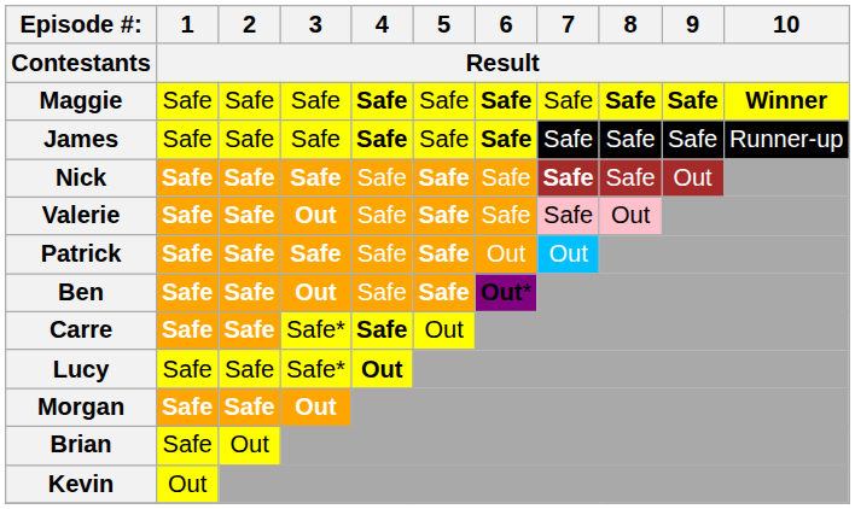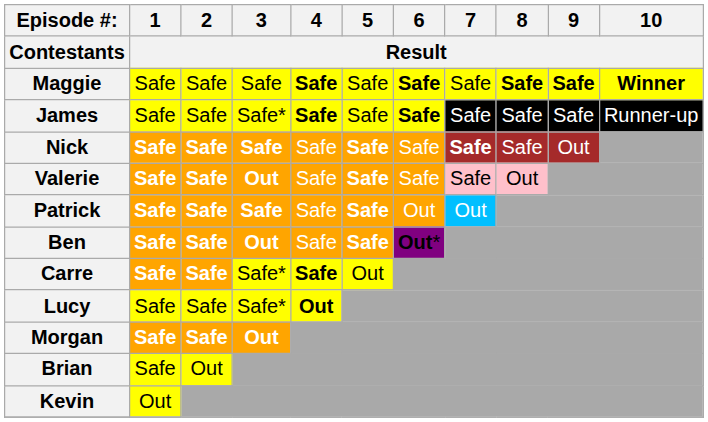James | 3 / Result: Safe -> Safe*
